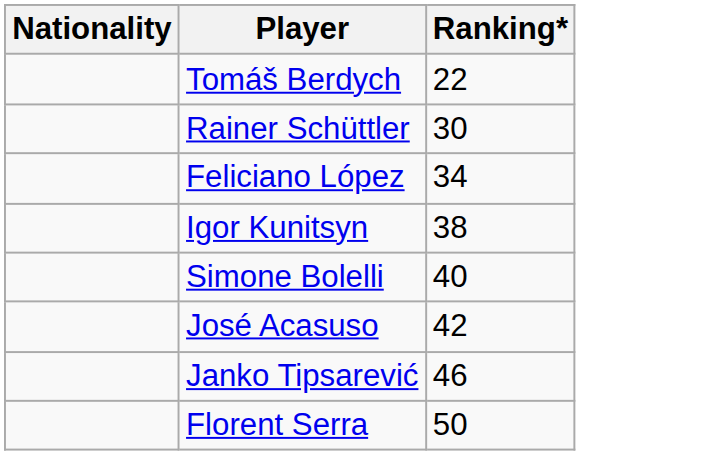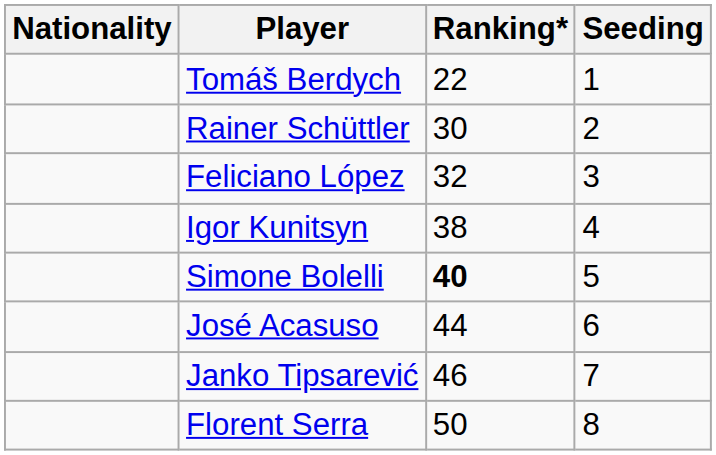+ column: Seeding | 1 | 2 | 3 | 4 | 5 | 6 | 7 | 8
Feliciano López | Ranking*: 34 -> 32
Simone Bolelli | Ranking*: normal -> bold
José Acasuso | Ranking*: 42 -> 44
